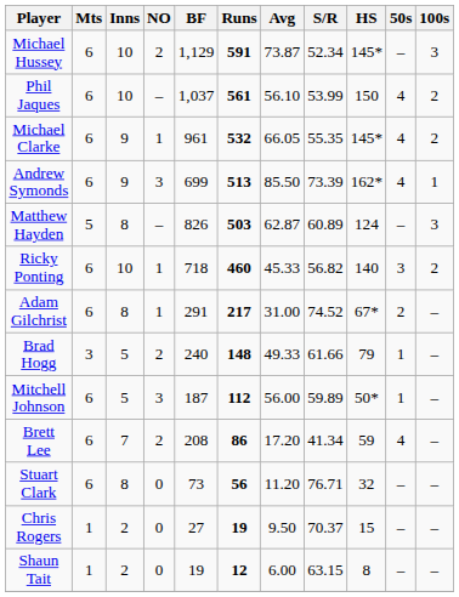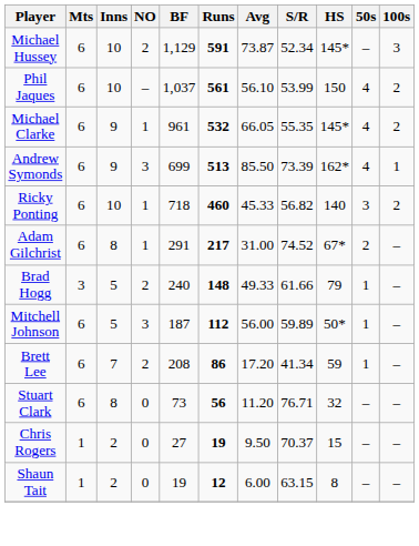- row: Matthew Hayden | 5 | 8 | – | 826 | 503 | 62.87 | 60.89 | 124 | – | 3
Brett Lee | 50s: 4 -> 1
